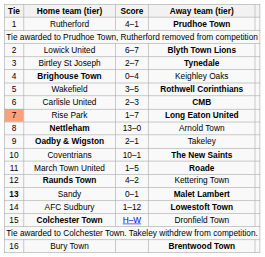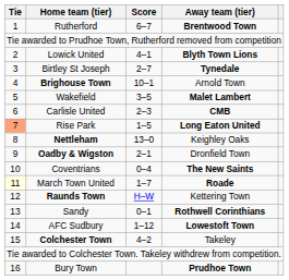Rutherford | Score: 4–1 -> 6–7
Rutherford | Away team (tier): Prudhoe Town -> Brentwood Town
Lowick United | Score: 6–7 -> 4–1
Brighouse Town | Score: 0–4 -> 10–1
Brighouse Town | Away team (tier): Keighley Oaks -> Arnold Town
Wakefield | Away team (tier): Rothwell Corinthians -> Malet Lambert
Rise Park | Score: 1–7 -> 1–5
Nettleham | Away team (tier): Arnold Town -> Keighley Oaks
Oadby & Wigston | Away team (tier): Takeley -> Dronfield Town
Coventrians | Score: 10–1 -> 0–4
March Town United | Tie: no background -> lightyellow background
March Town United | Score: 1–5 -> 1–7
Raunds Town | Score: 4–2 -> H–W
Sandy | Tie: bold -> normal
Sandy | Away team (tier): Malet Lambert -> Rothwell Corinthians
Colchester Town | Score: H–W -> 4–2
Colchester Town | Away team (tier): Dronfield Town -> Takeley
Bury Town | Away team (tier): Brentwood Town -> Prudhoe Town
